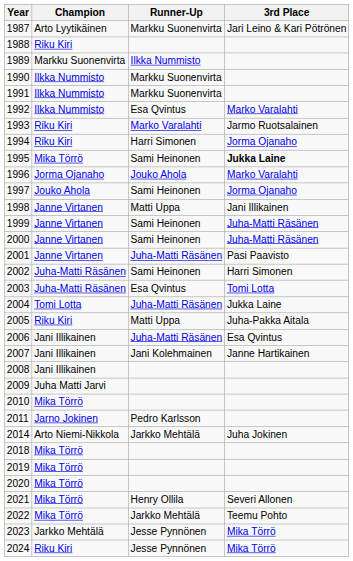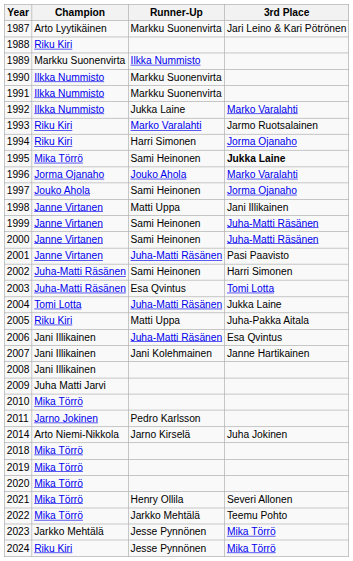1992 | Runner-Up: Esa Qvintus -> Jukka Laine
2014 | Runner-Up: Jarkko Mehtälä -> Jarno Kirselä
